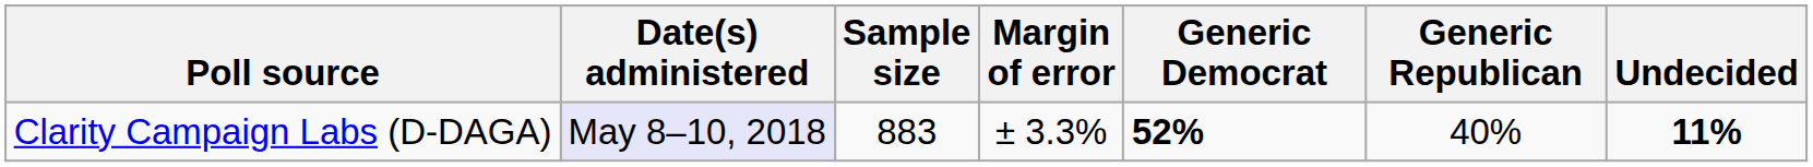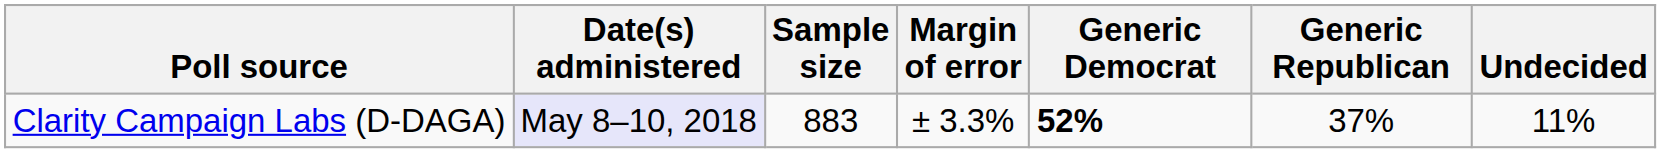Clarity Campaign Labs (D-DAGA) | Generic Republican: 40% -> 37%
Clarity Campaign Labs (D-DAGA) | Undecided: bold -> normal
